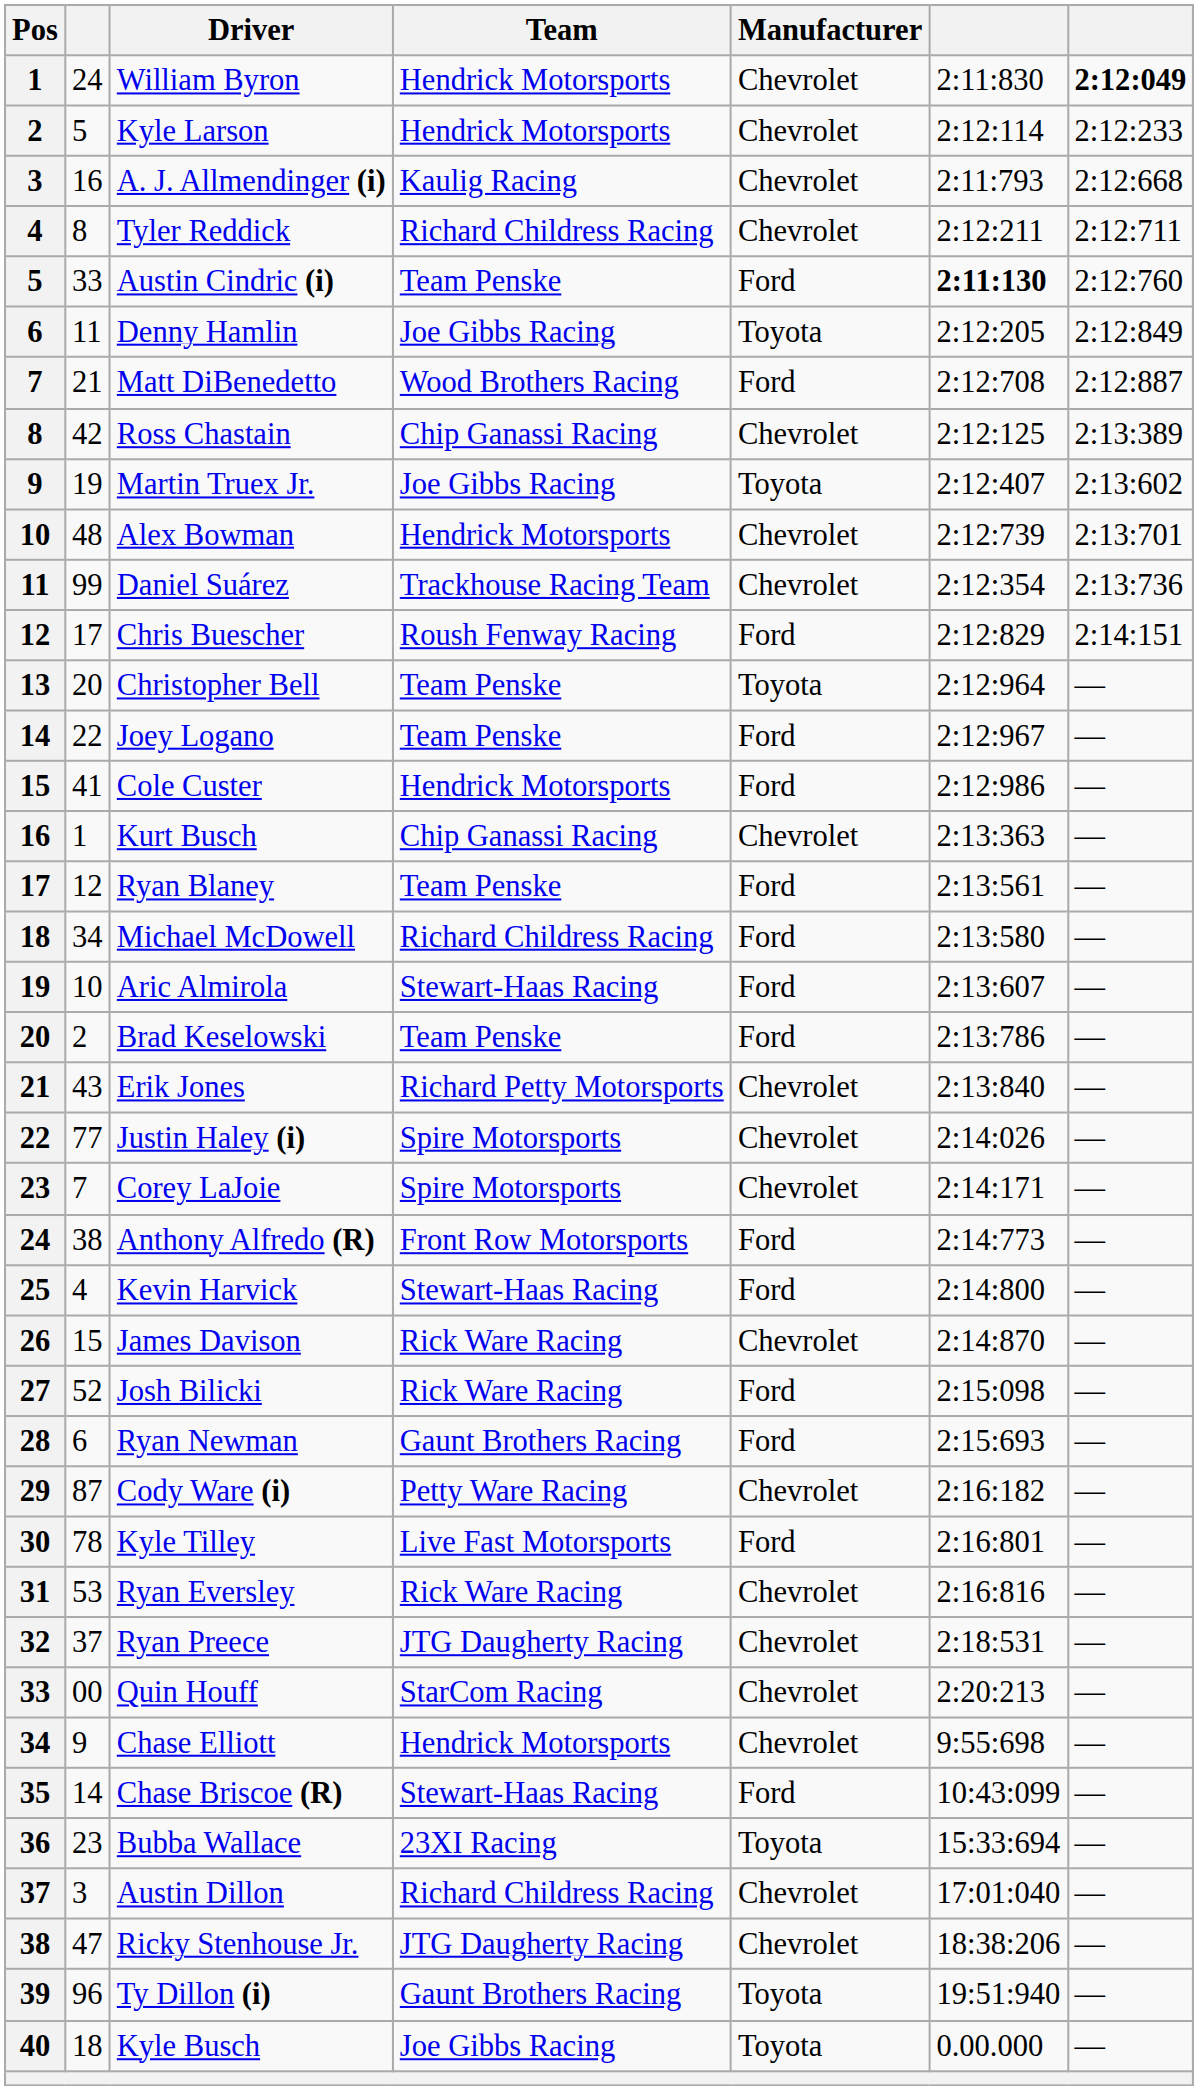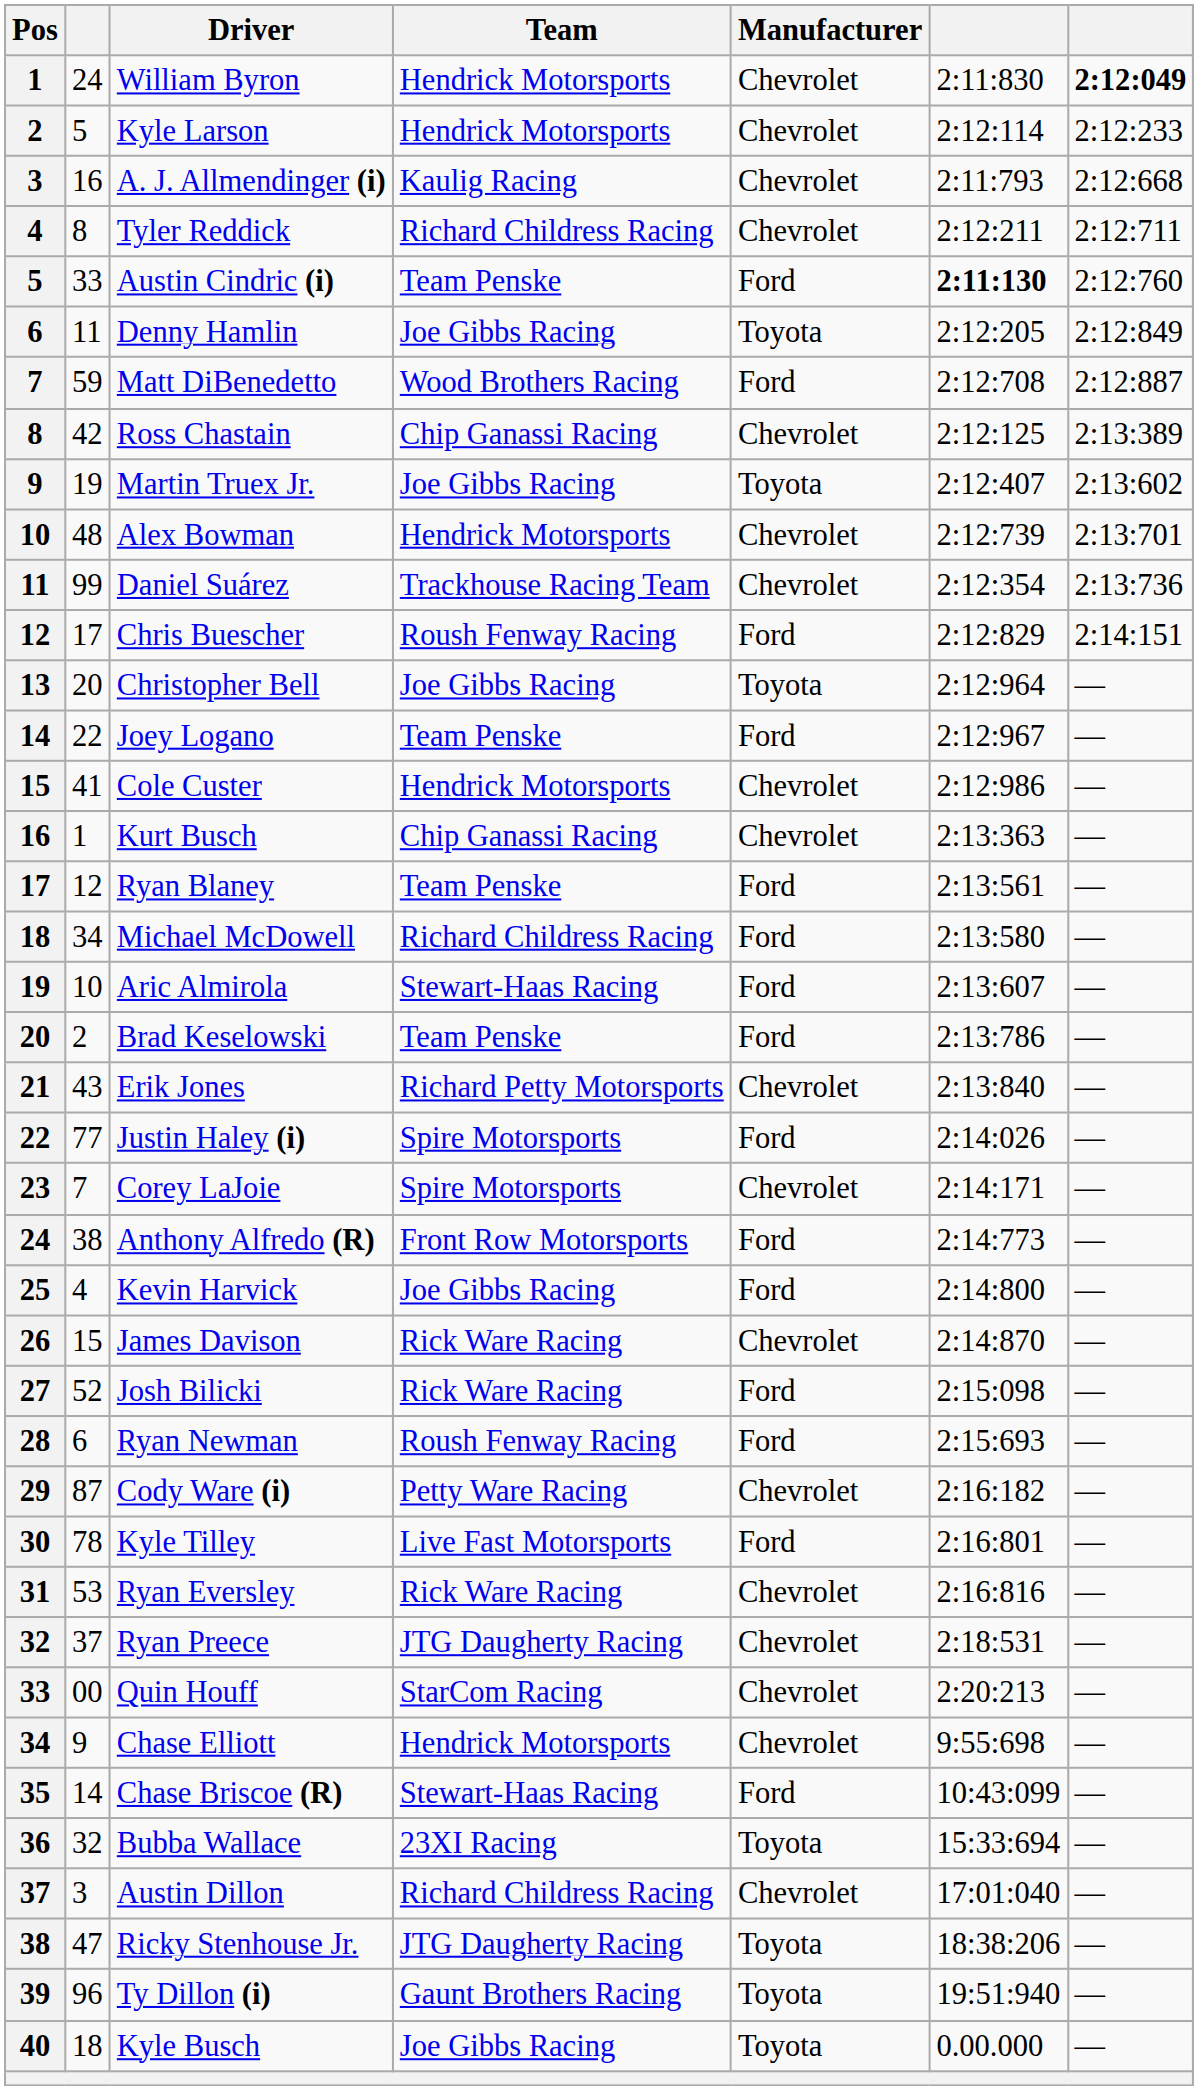Matt DiBenedetto | column 2: 21 -> 59
Christopher Bell | Team: Team Penske -> Joe Gibbs Racing
Cole Custer | Manufacturer: Ford -> Chevrolet
Justin Haley (i) | Manufacturer: Chevrolet -> Ford
Kevin Harvick | Team: Stewart-Haas Racing -> Joe Gibbs Racing
Ryan Newman | Team: Gaunt Brothers Racing -> Roush Fenway Racing
Bubba Wallace | column 2: 23 -> 32
Ricky Stenhouse Jr. | Manufacturer: Chevrolet -> Toyota
